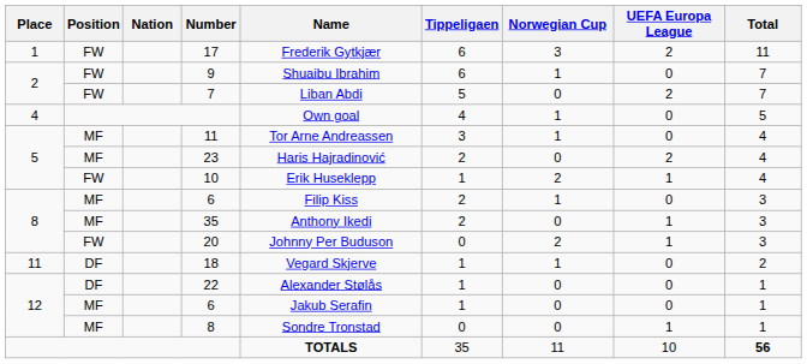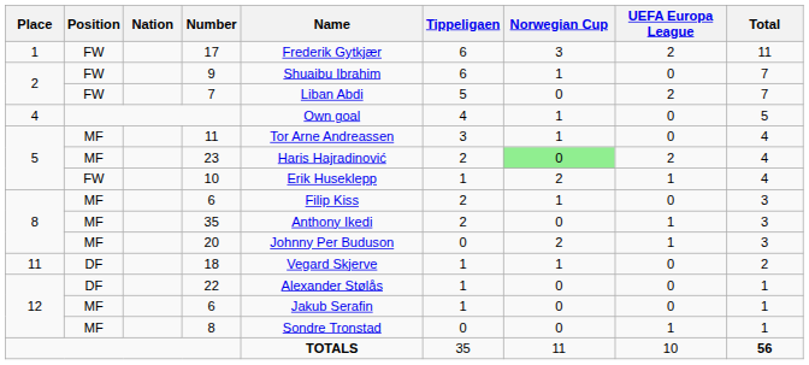23 | Norwegian Cup: no background -> lightgreen background
20 | Position: FW -> MF
